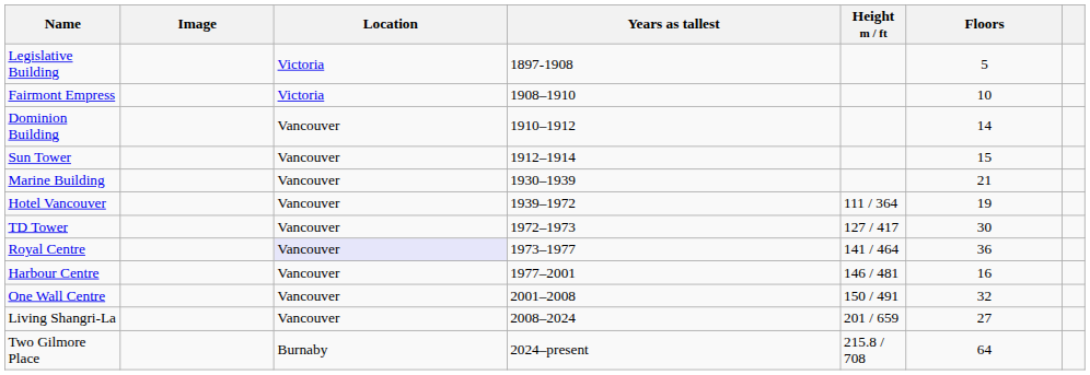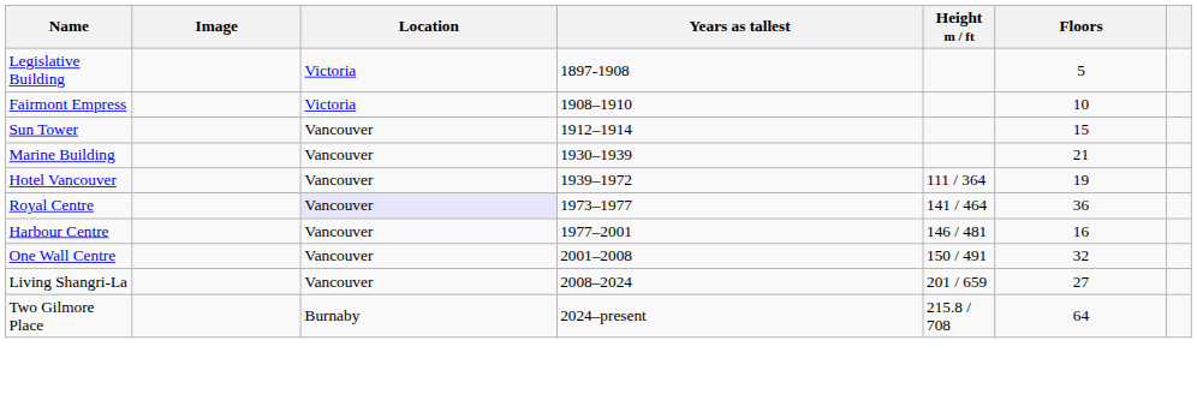- row: Dominion Building | Vancouver | 1910–1912 | 14
- row: TD Tower | Vancouver | 1972–1973 | 127 / 417 | 30
